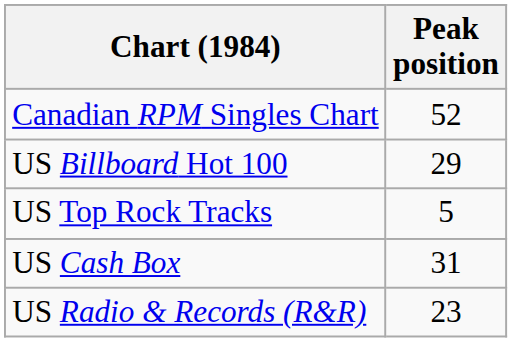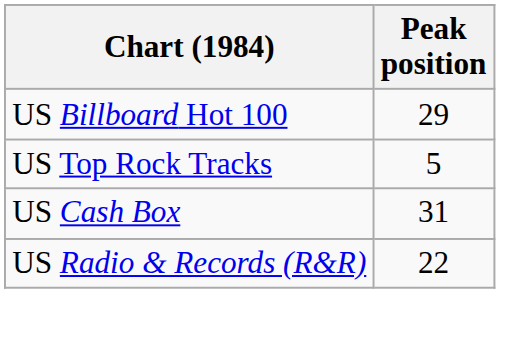- row: Canadian RPM Singles Chart | 52
US Radio & Records (R&R) | Peak position: 23 -> 22
